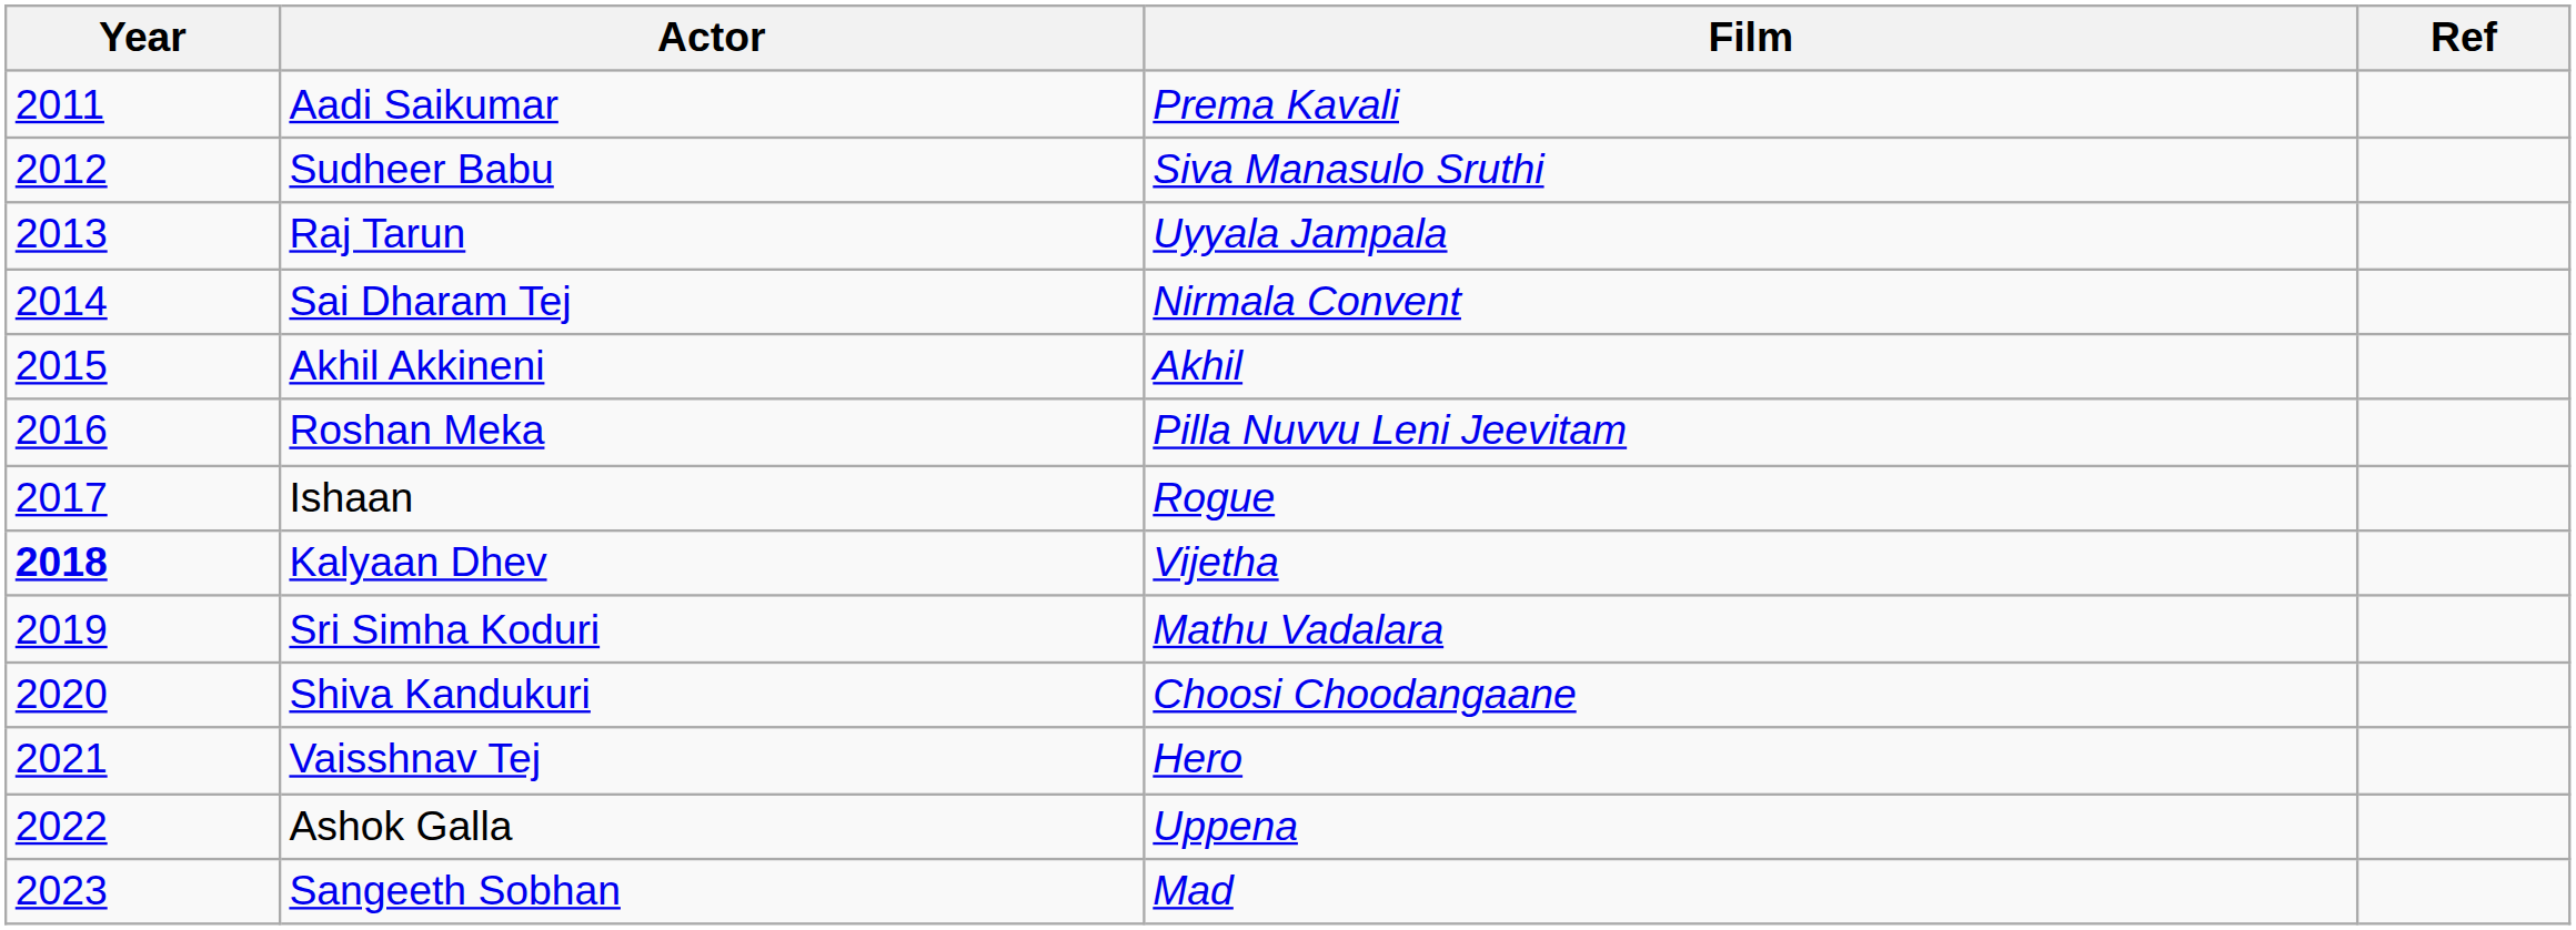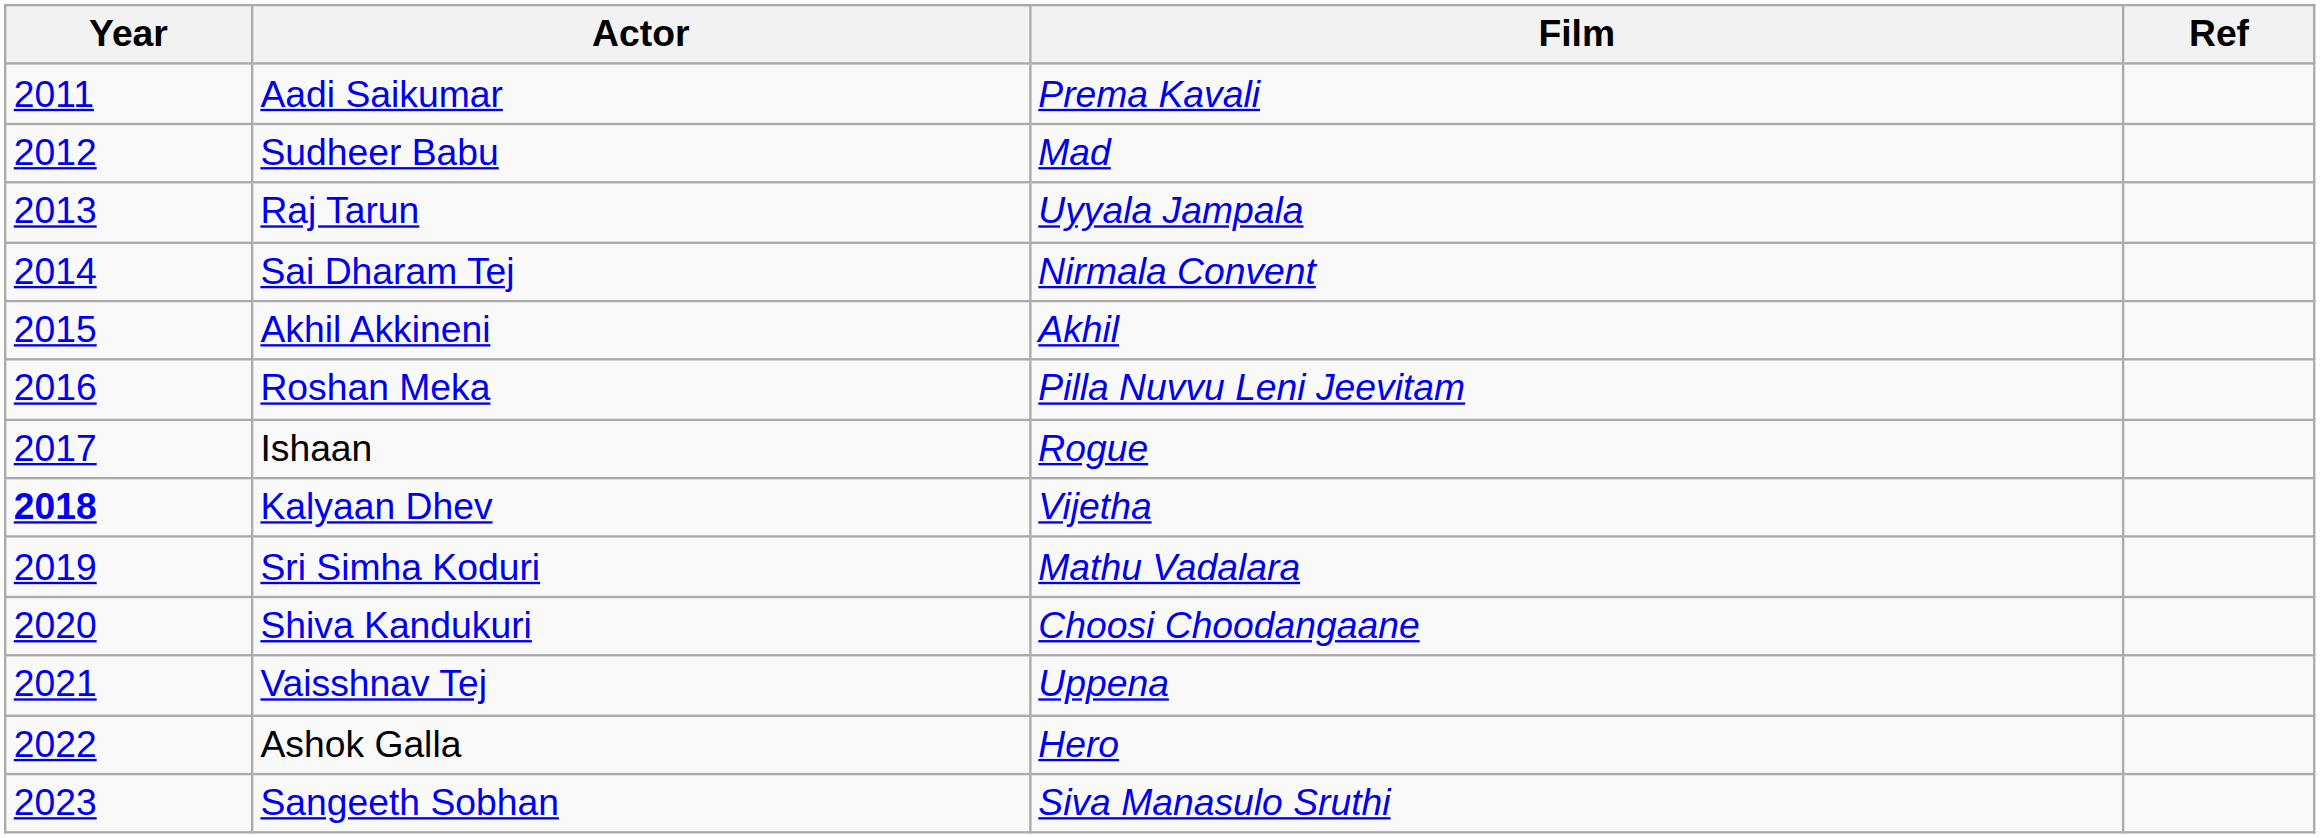Sudheer Babu | Film: Siva Manasulo Sruthi -> Mad
Vaisshnav Tej | Film: Hero -> Uppena
Ashok Galla | Film: Uppena -> Hero
Sangeeth Sobhan | Film: Mad -> Siva Manasulo Sruthi
